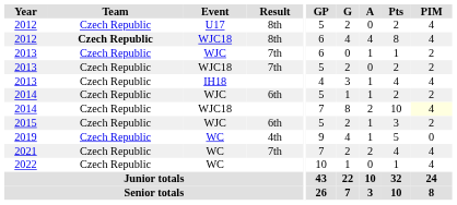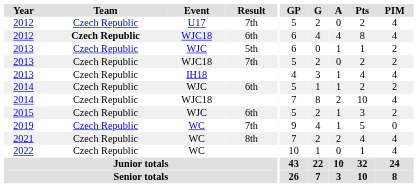2012 / U17 | Result: 8th -> 7th
2012 / WJC18 | Result: 8th -> 6th
2013 / WJC | Result: 7th -> 5th
2014 / WJC18 | PIM: lightyellow background -> no background
2019 | Result: 4th -> 7th
2021 | Result: 7th -> 8th
